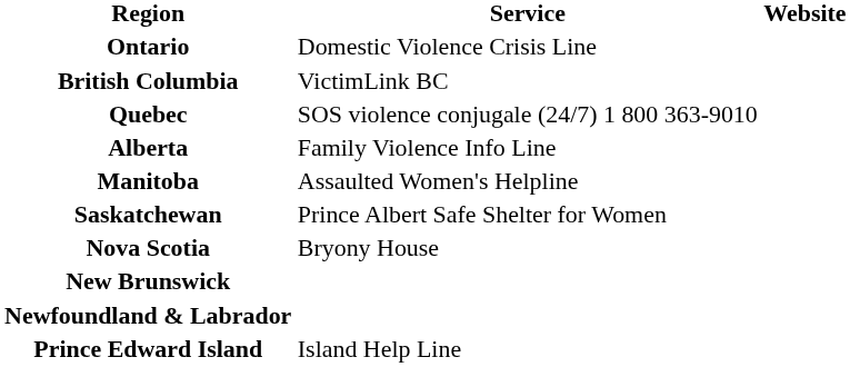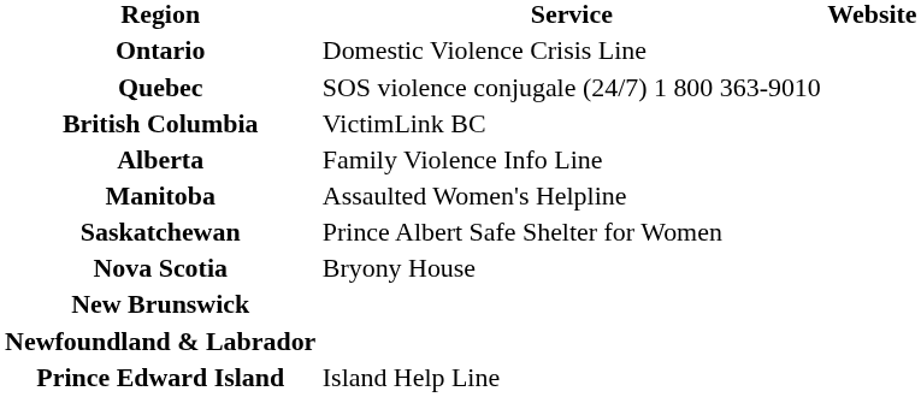rows swapped: Quebec <-> British Columbia
